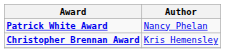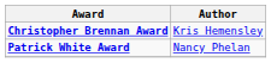rows swapped: Christopher Brennan Award <-> Patrick White Award
